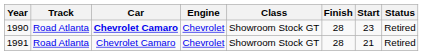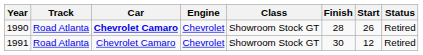1990 | Start: 23 -> 26
1991 | Finish: 28 -> 30
1991 | Start: 21 -> 12
